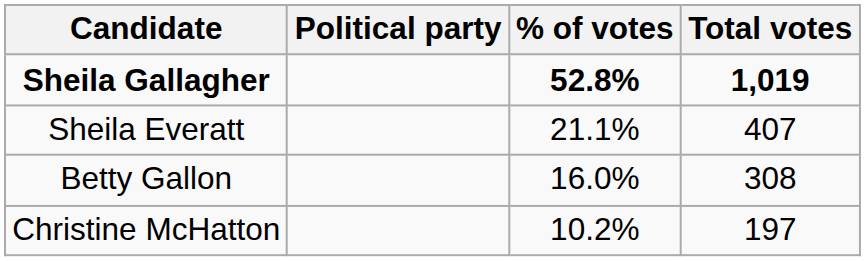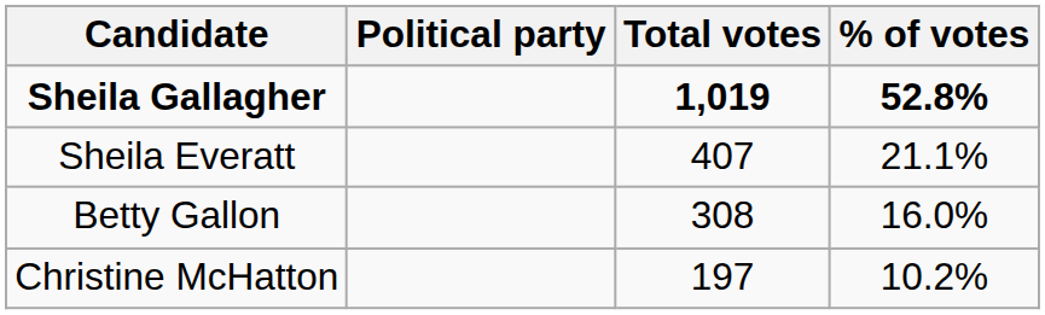columns swapped: Total votes <-> % of votes
